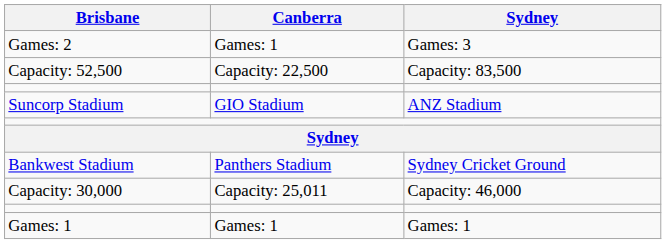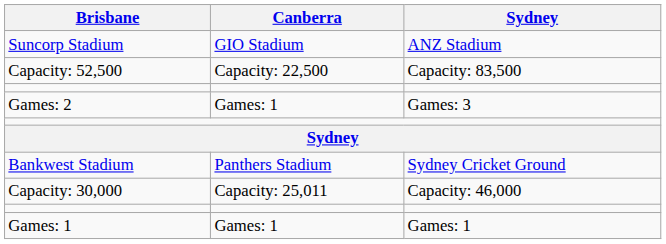rows swapped: Suncorp Stadium <-> Games: 2
